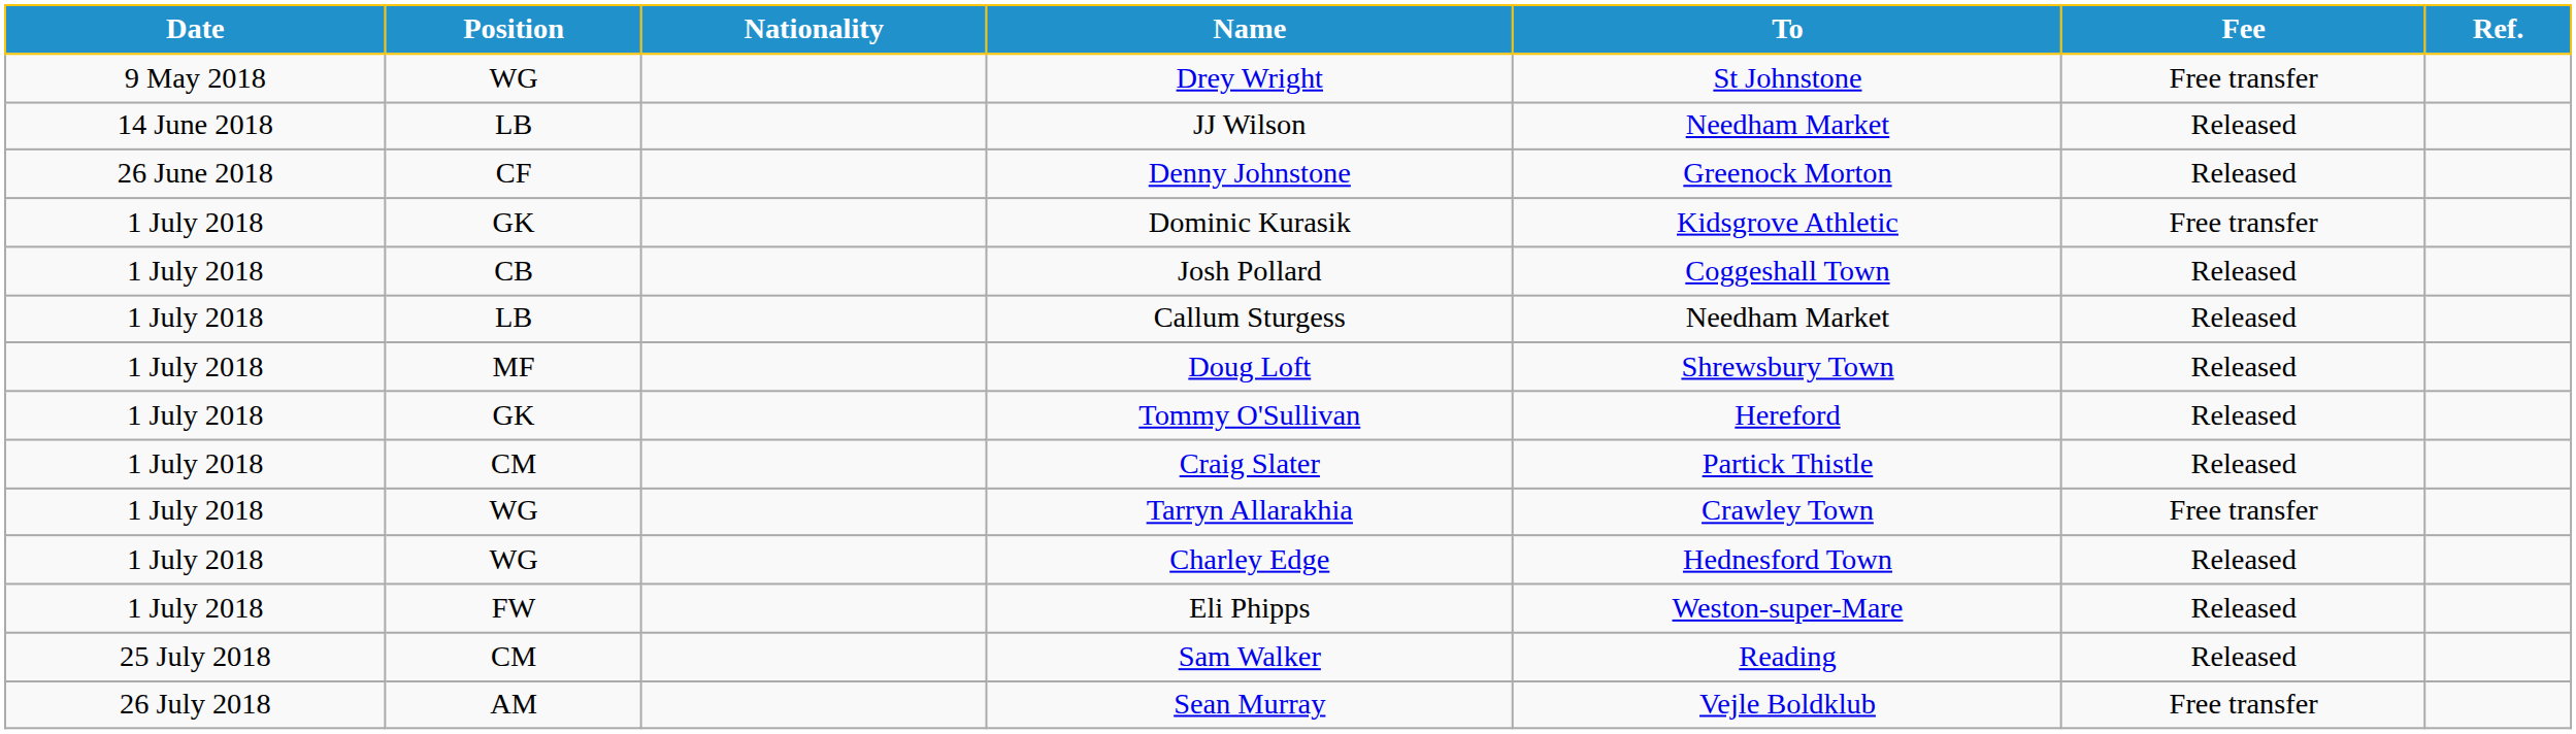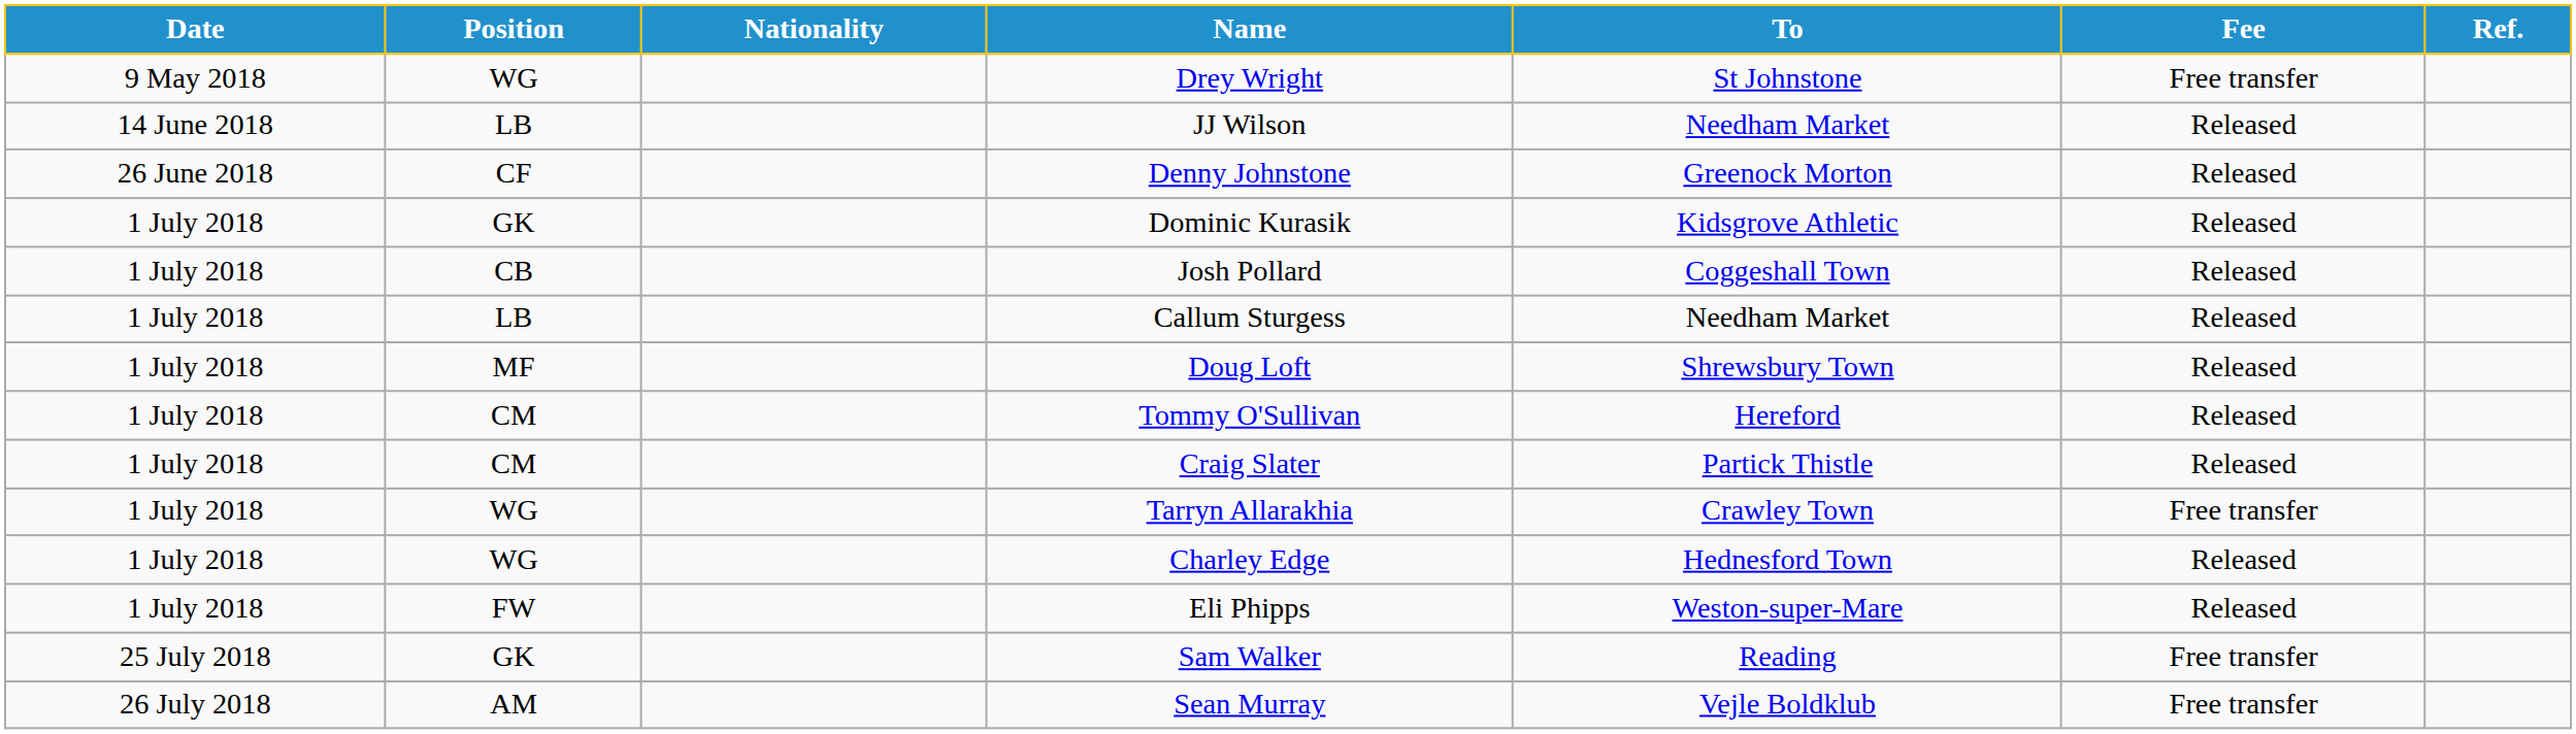Dominic Kurasik | Fee: Free transfer -> Released
Tommy O'Sullivan | Position: GK -> CM
Sam Walker | Position: CM -> GK
Sam Walker | Fee: Released -> Free transfer
